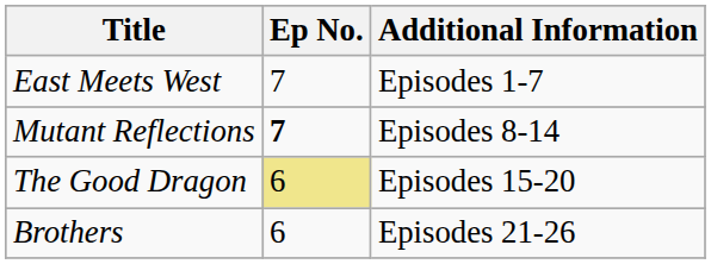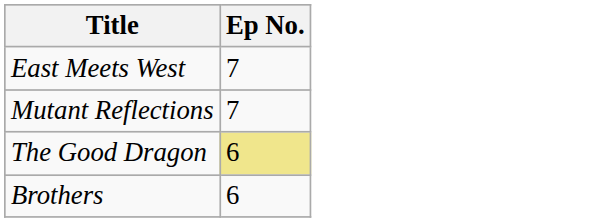- column: Additional Information | Episodes 1-7 | Episodes 8-14 | Episodes 15-20 | Episodes 21-26
Mutant Reflections | Ep No.: bold -> normal
